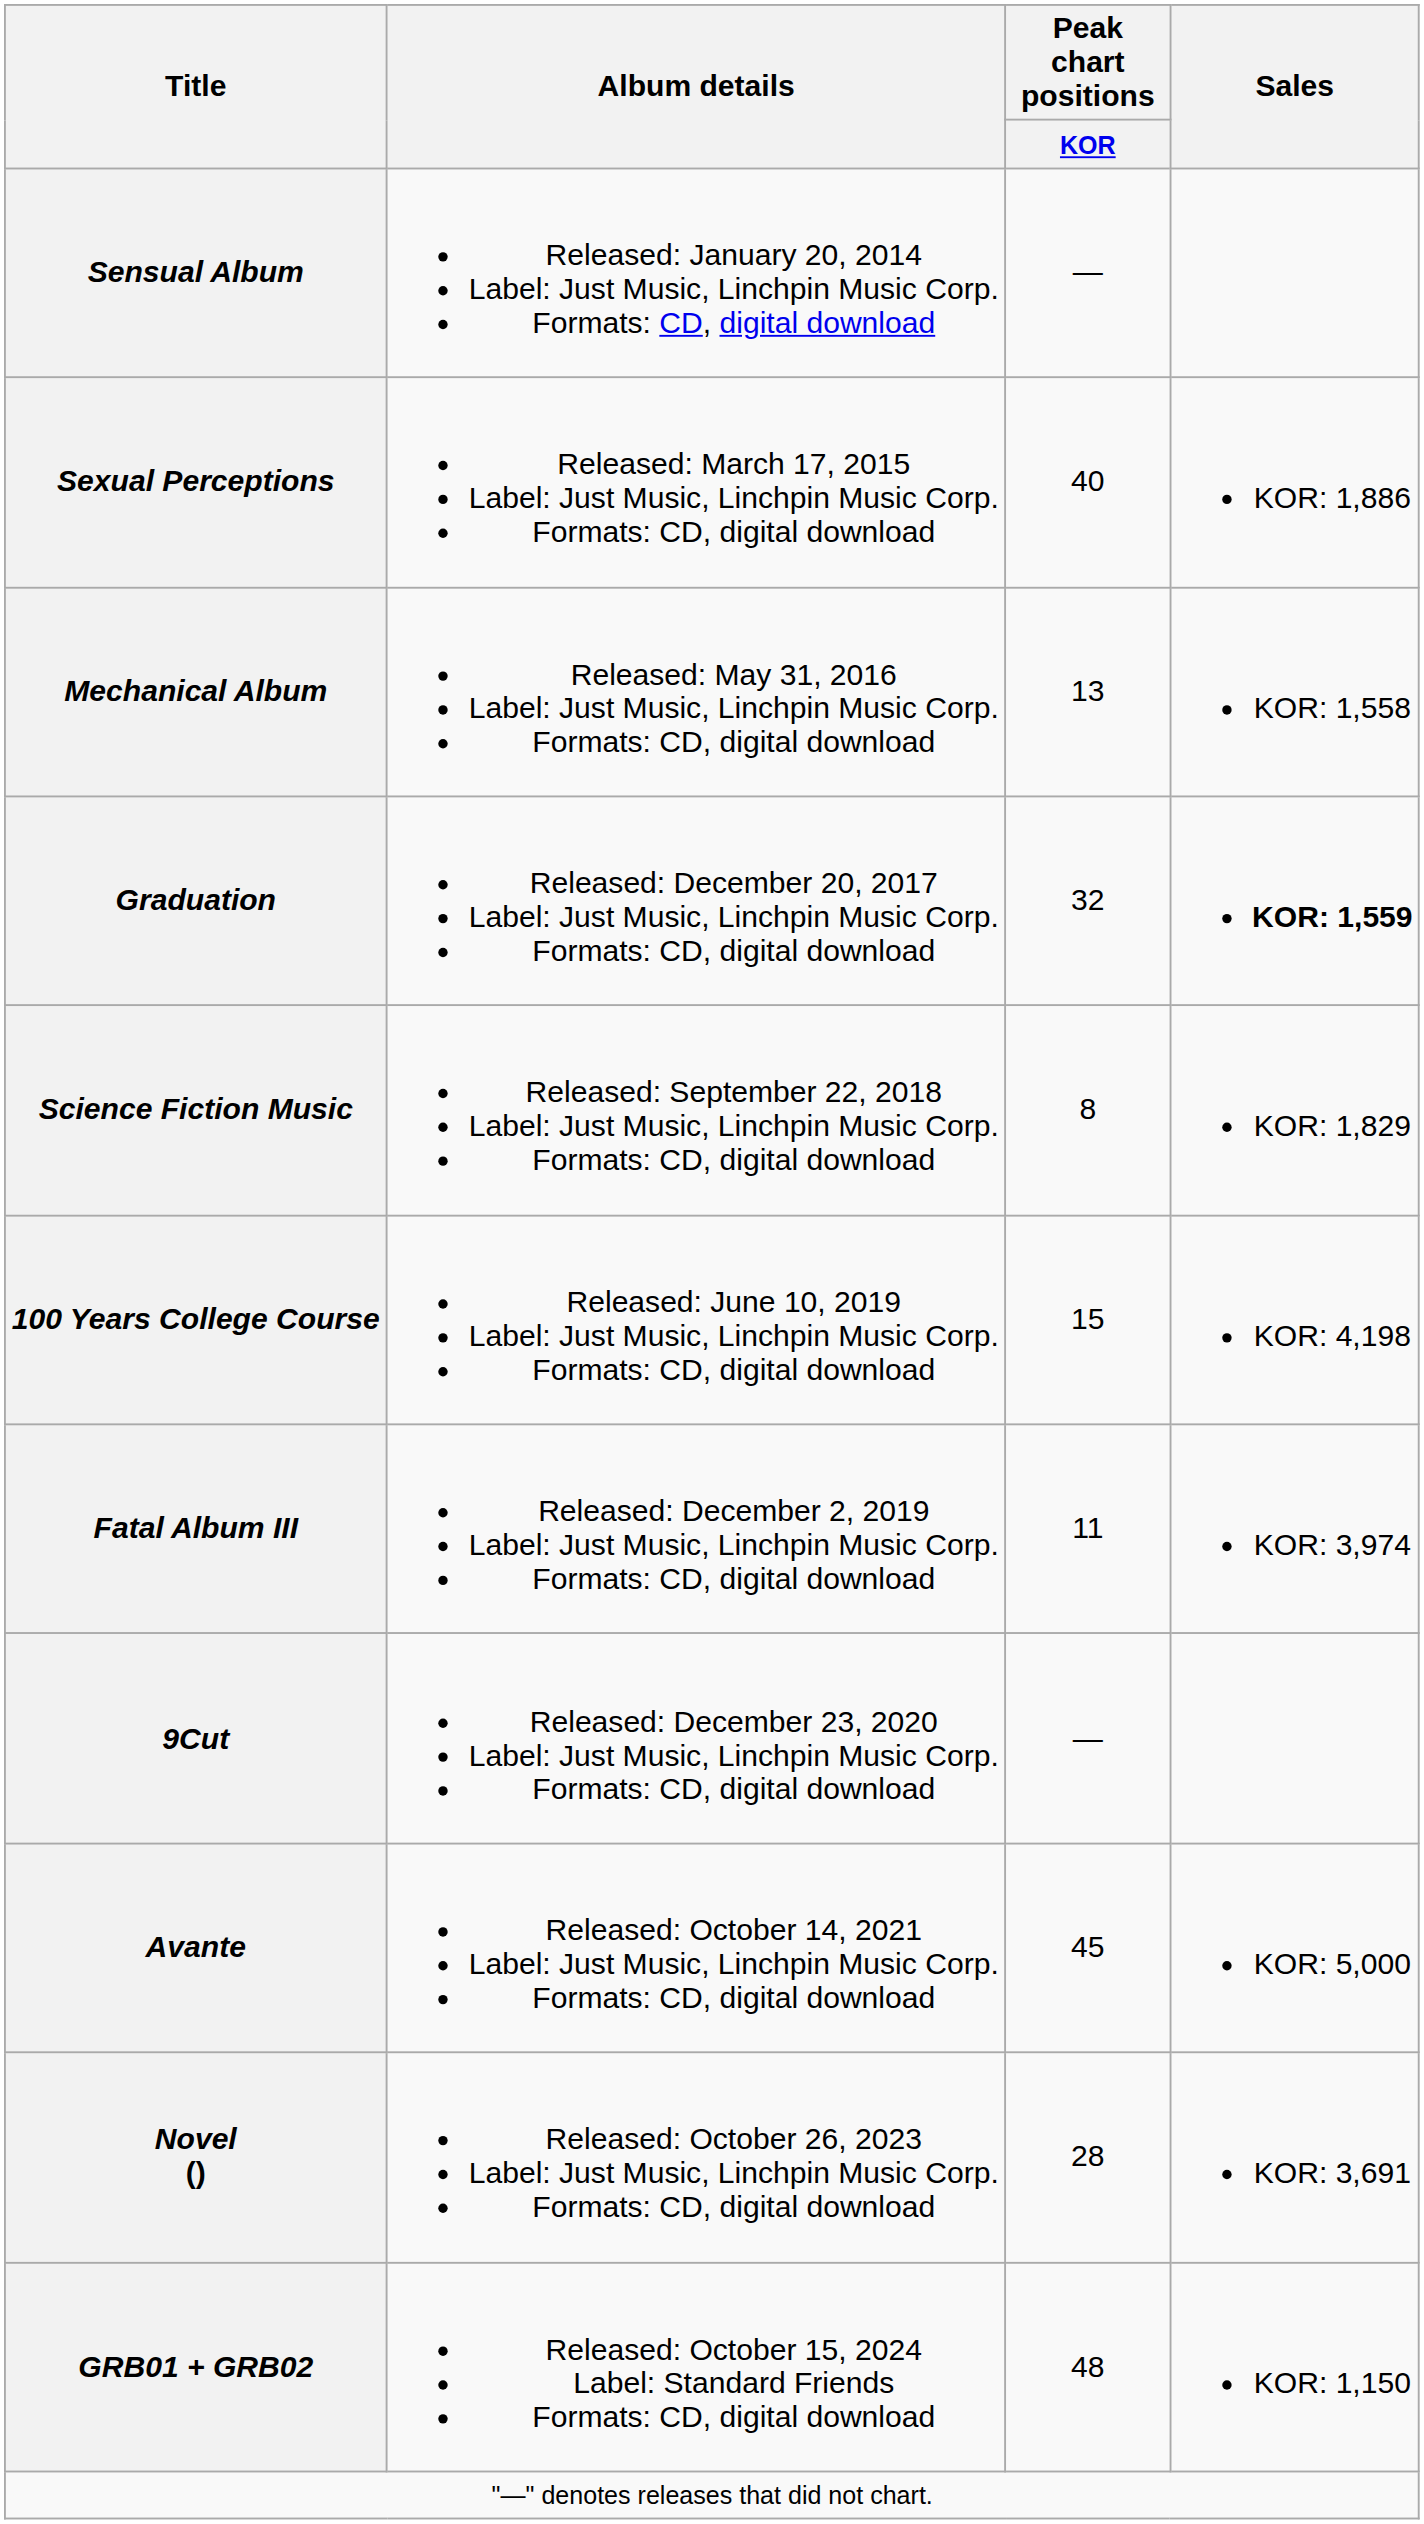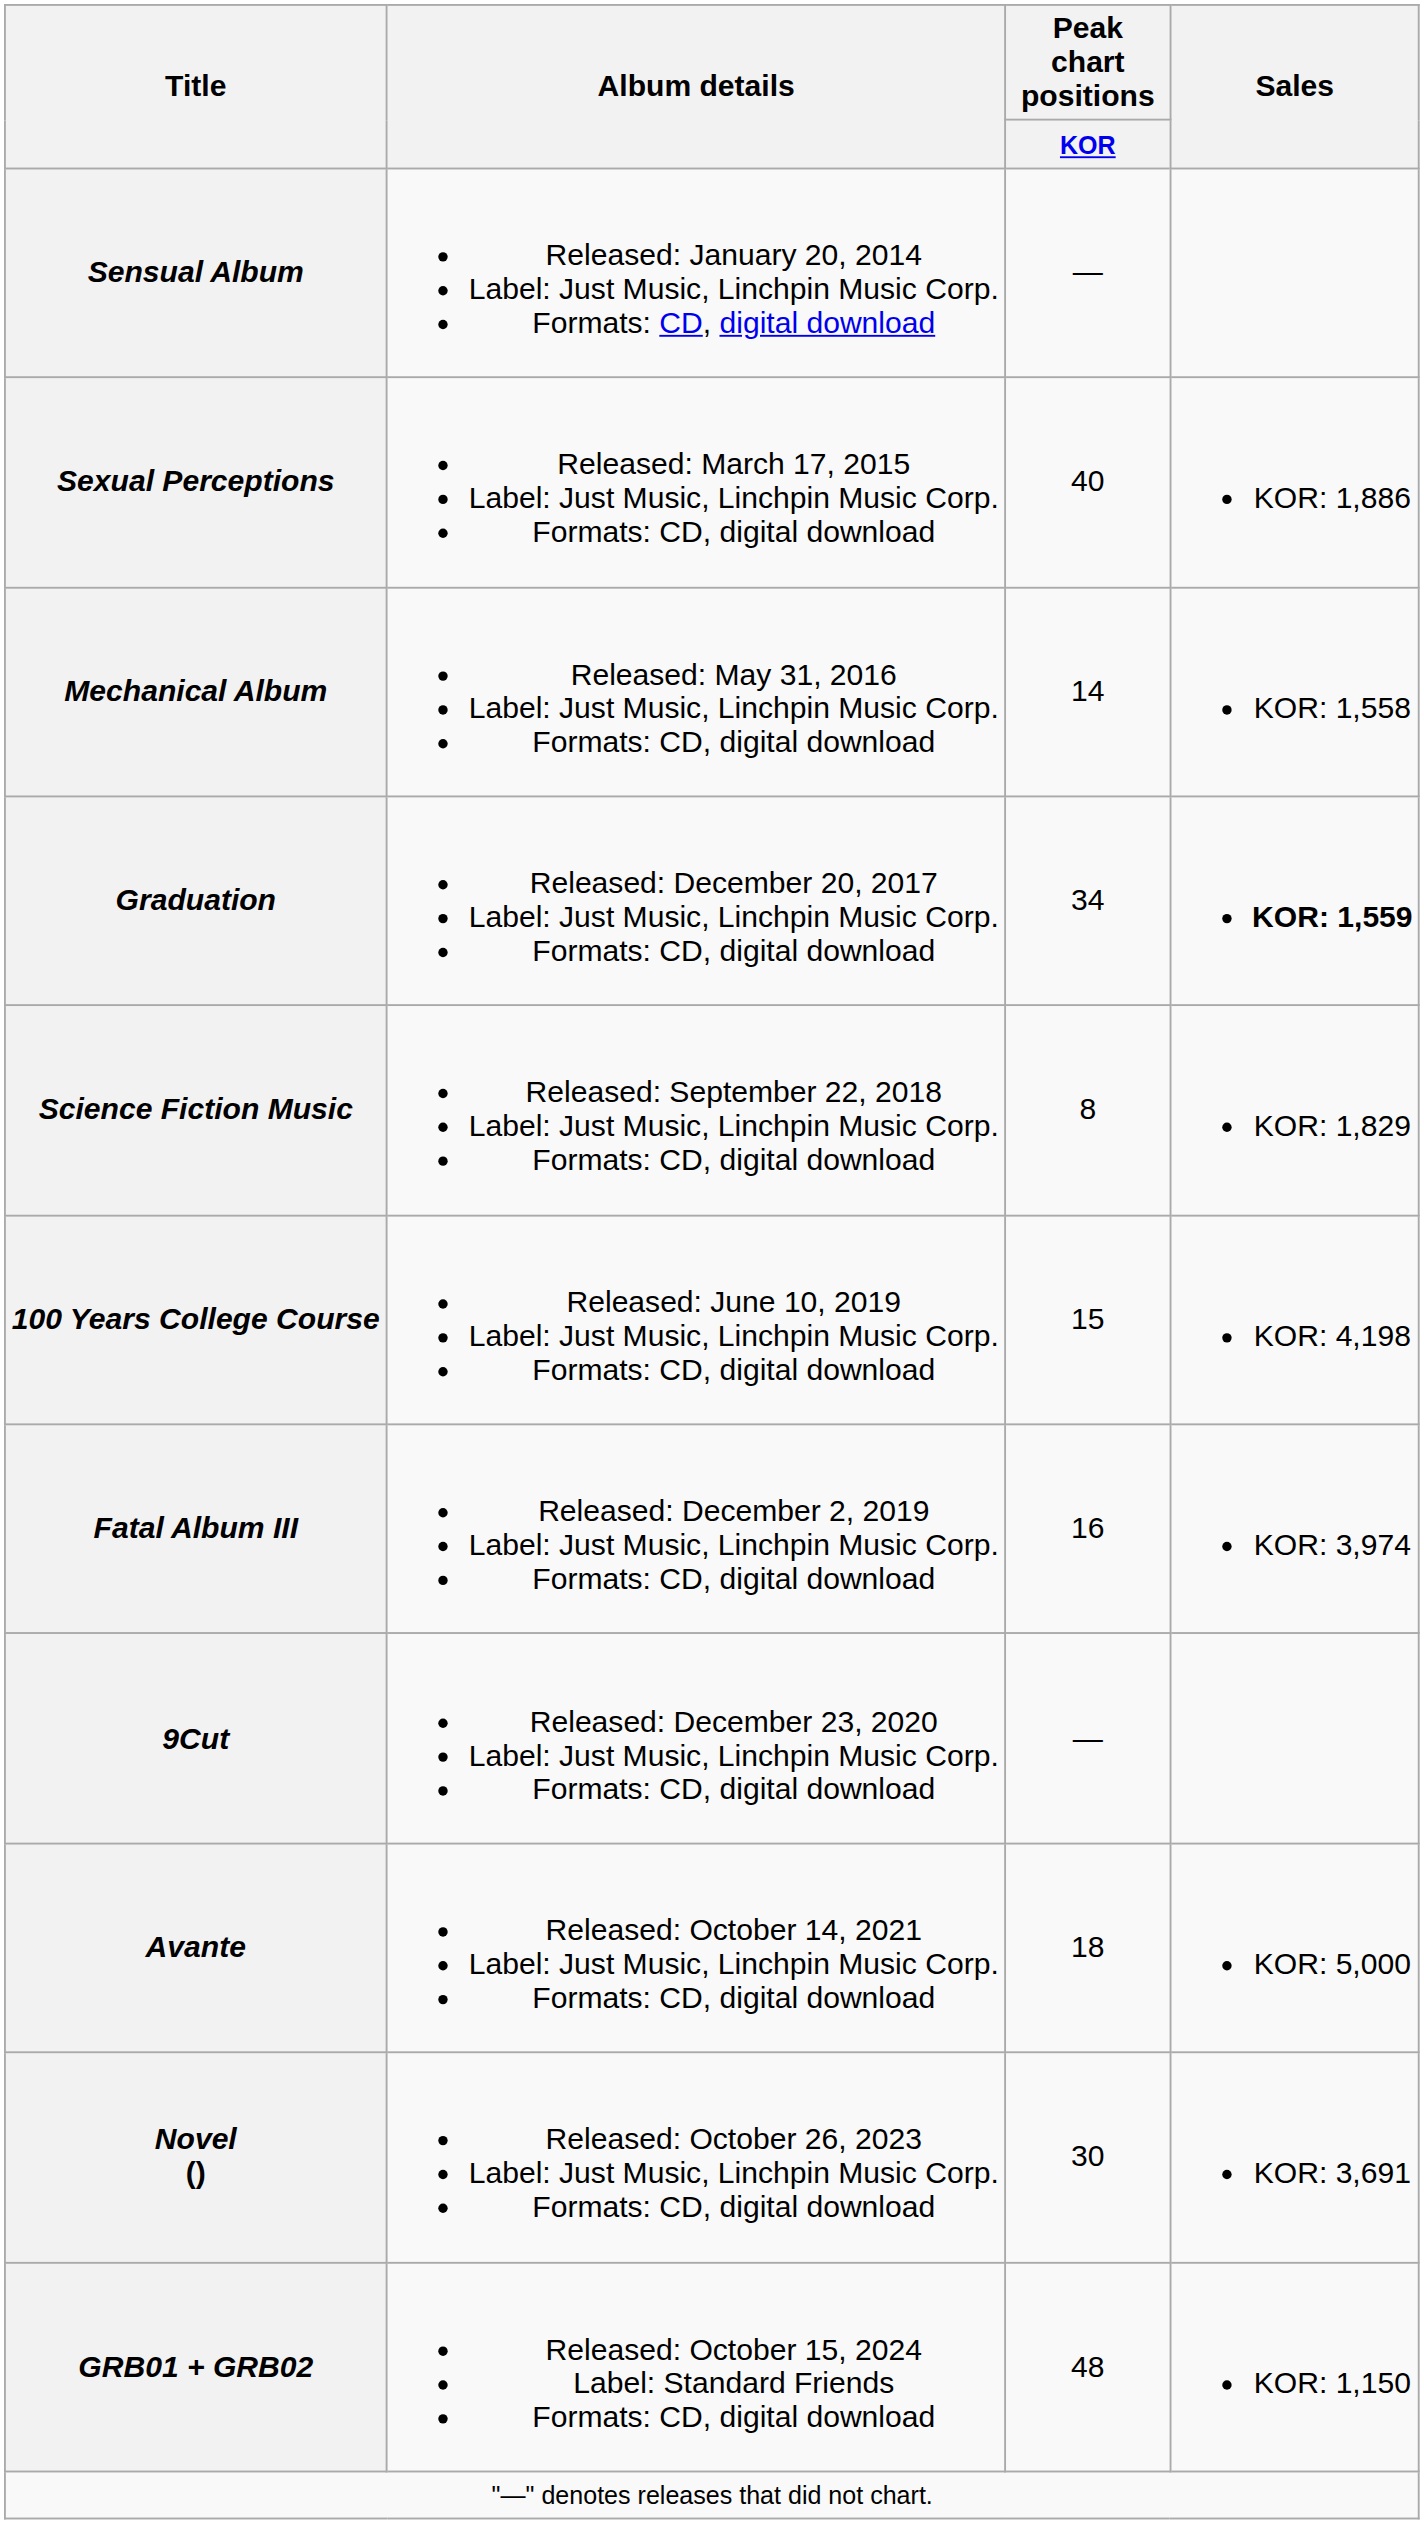Mechanical Album | Peak chart positions / KOR: 13 -> 14
Graduation | Peak chart positions / KOR: 32 -> 34
Fatal Album III | Peak chart positions / KOR: 11 -> 16
Avante | Peak chart positions / KOR: 45 -> 18
Novel () | Peak chart positions / KOR: 28 -> 30
